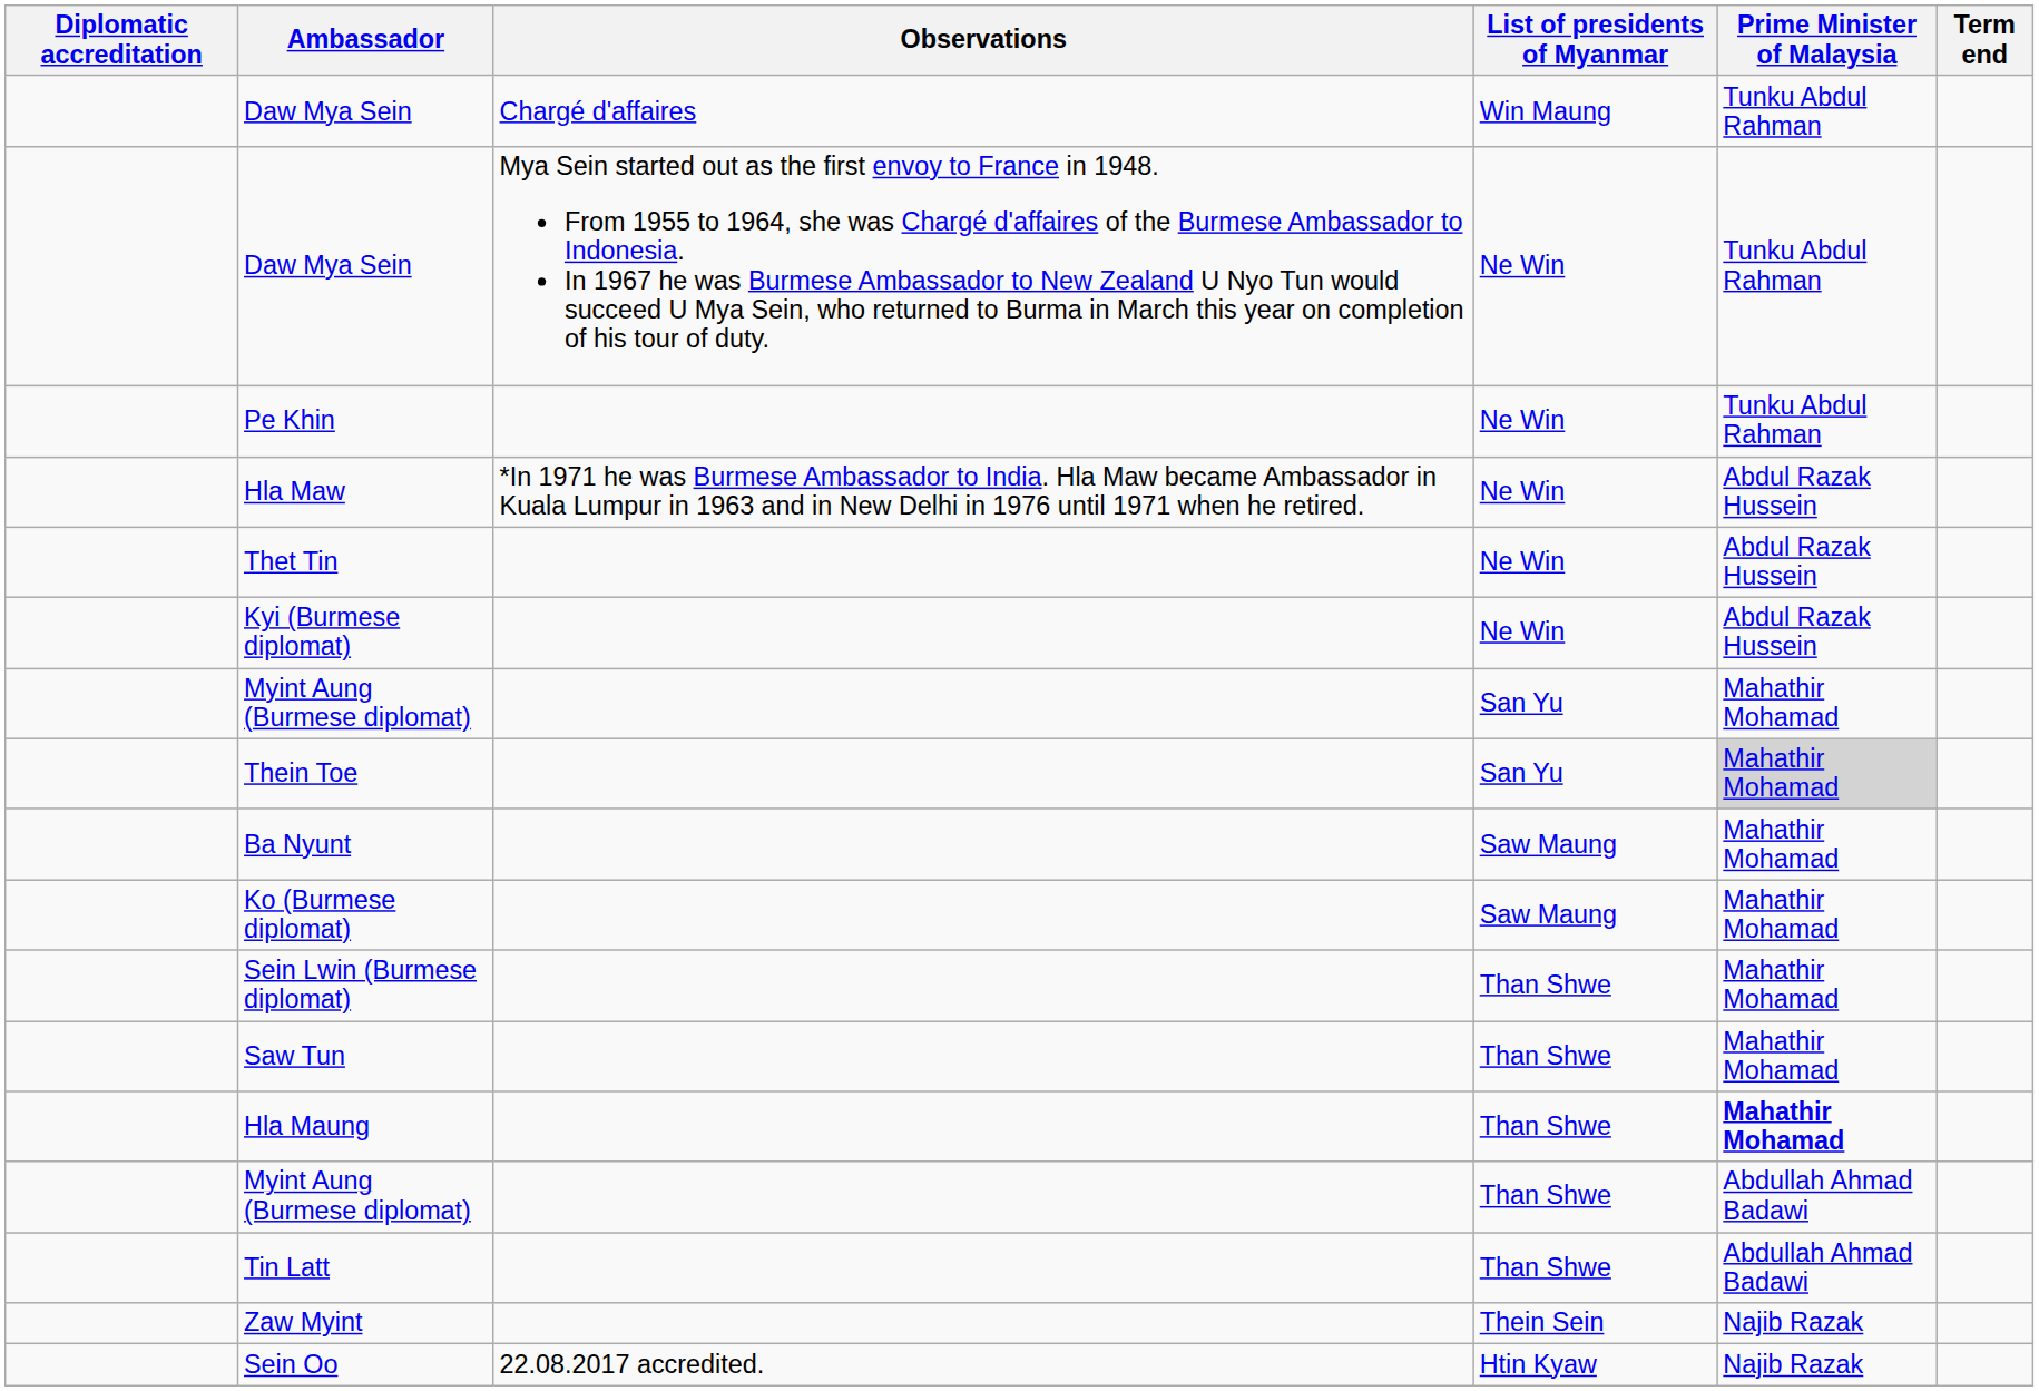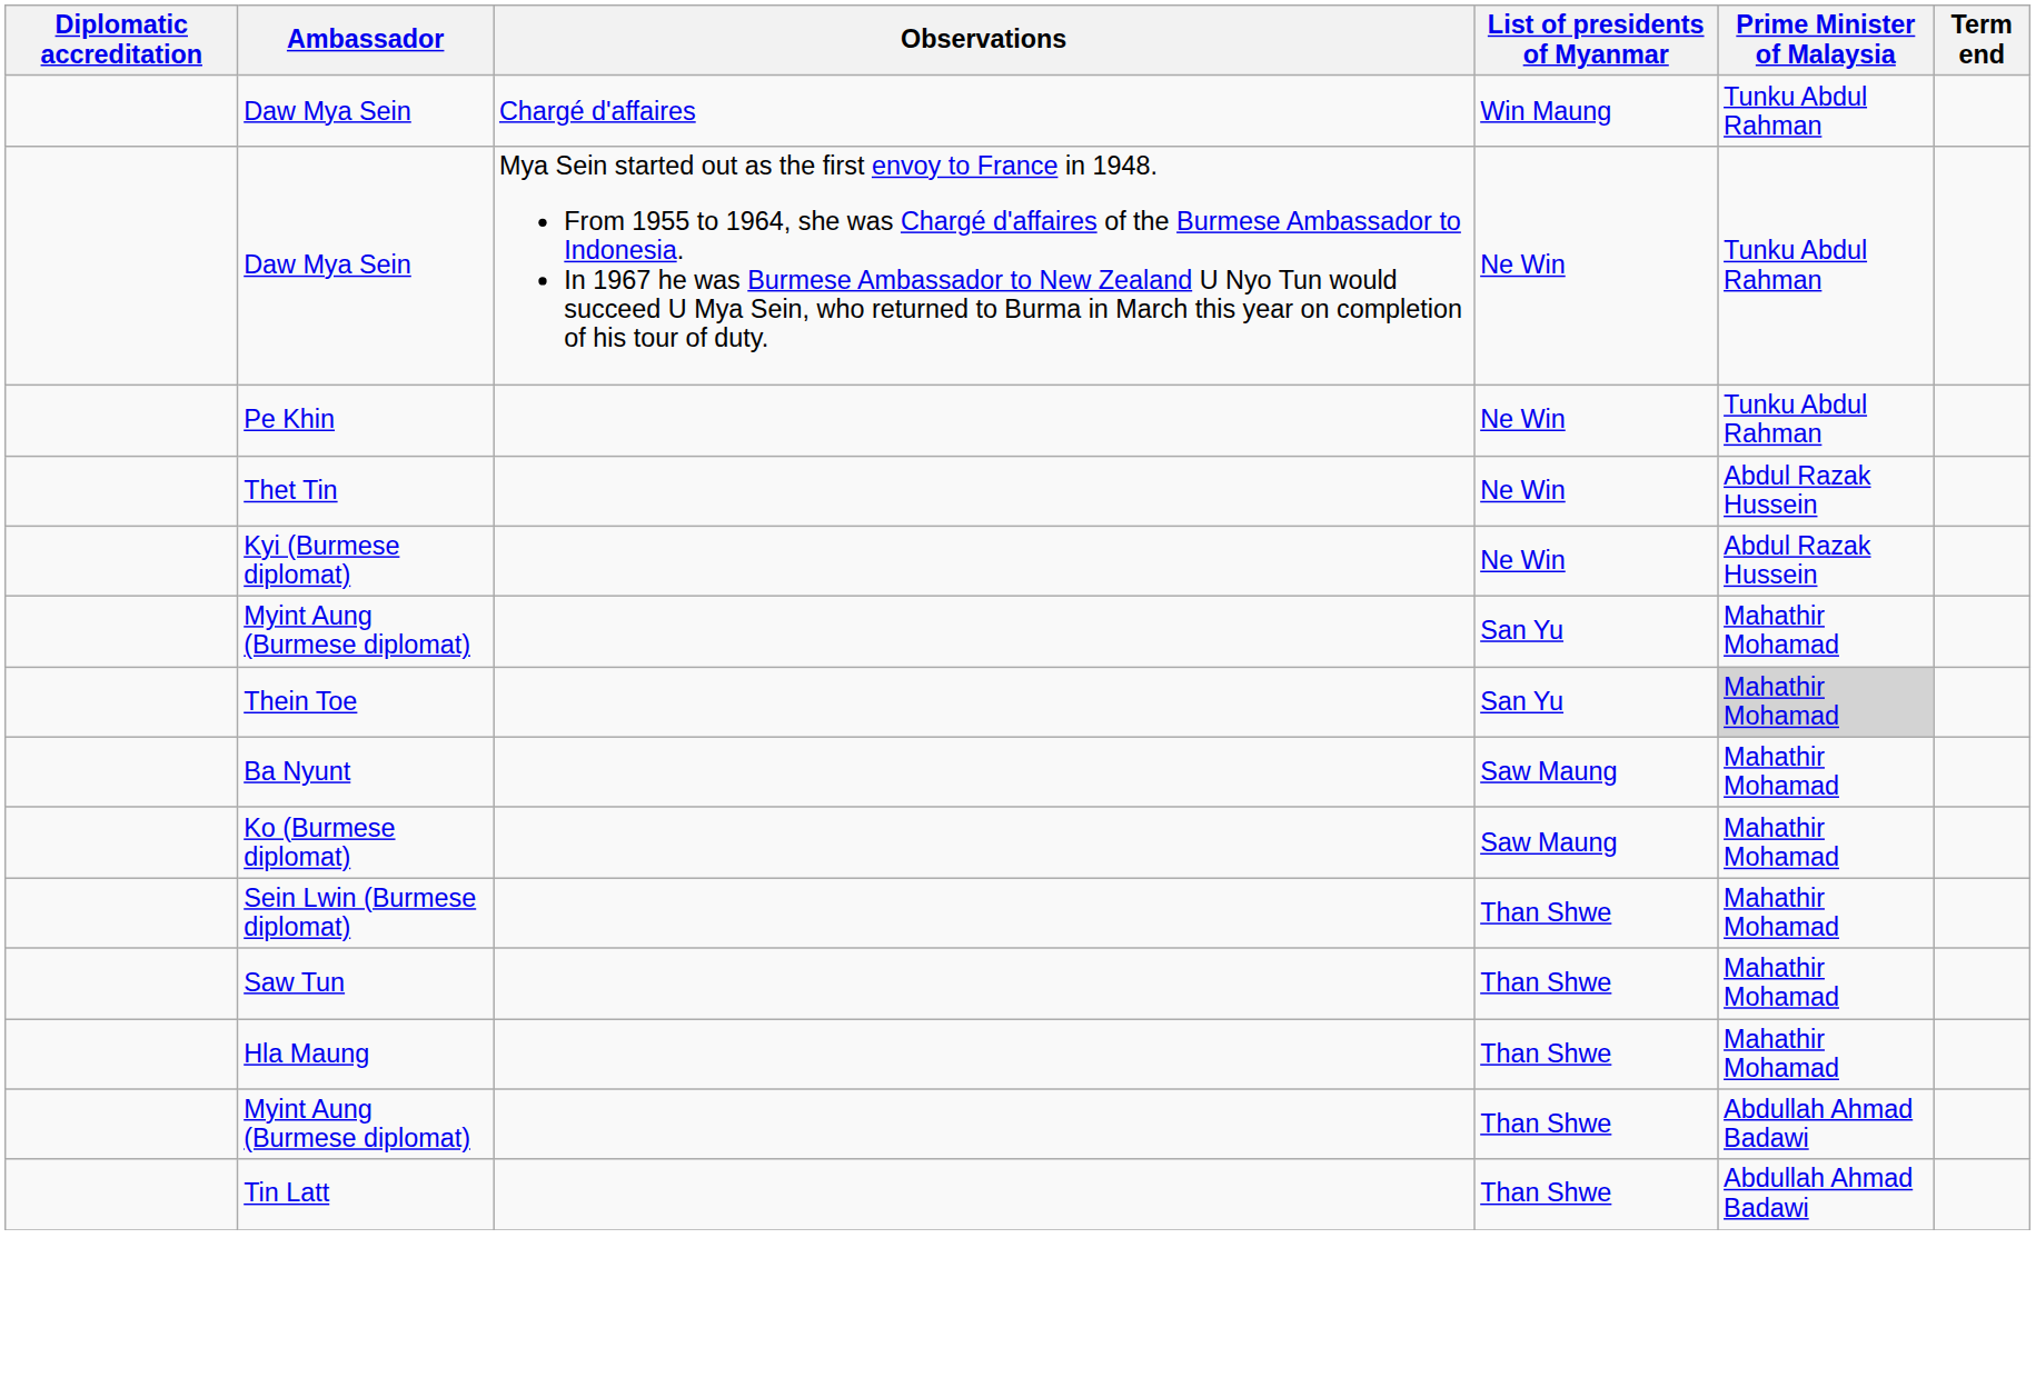- row: Hla Maw | *In 1971 he was Burmese Ambassador to India. Hla Maw became Ambassador in Kuala Lumpur in 1963 and in New Delhi in 1976 until 1971 when he retired. | Ne Win | Abdul Razak Hussein
Hla Maung | Prime Minister of Malaysia: bold -> normal
- row: Zaw Myint | Thein Sein | Najib Razak
- row: Sein Oo | 22.08.2017 accredited. | Htin Kyaw | Najib Razak
